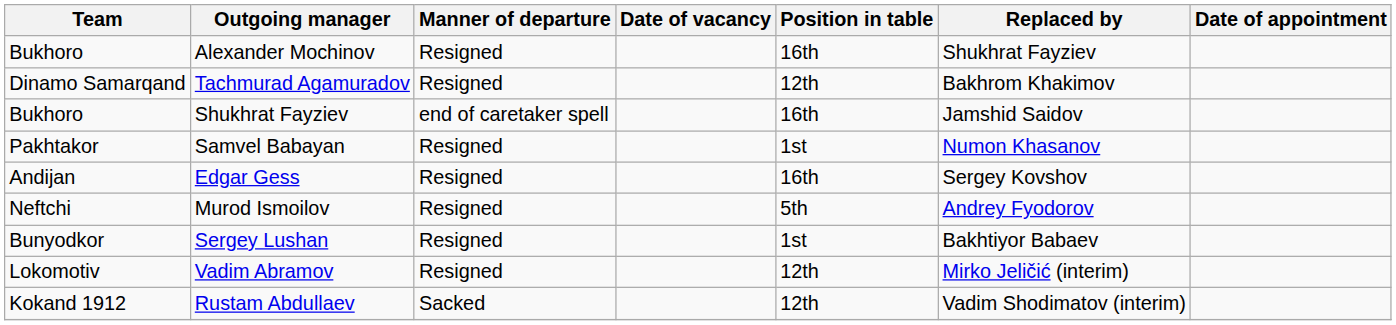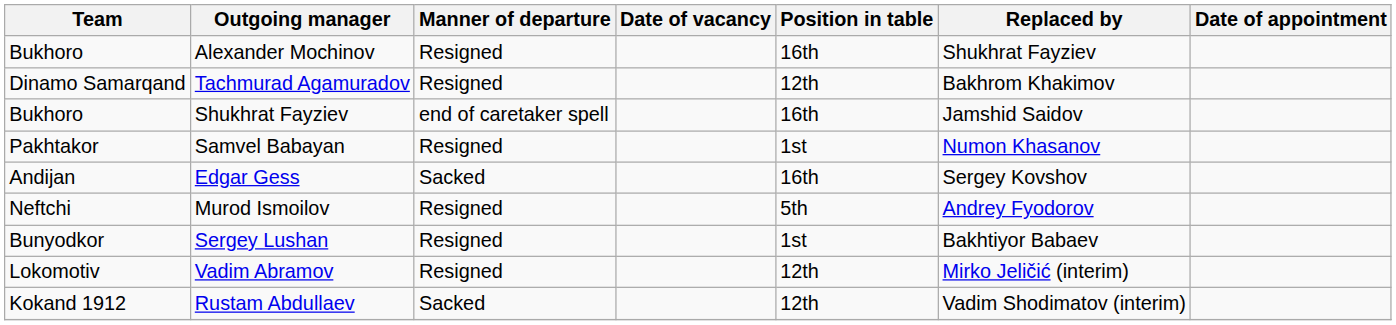Edgar Gess | Manner of departure: Resigned -> Sacked
